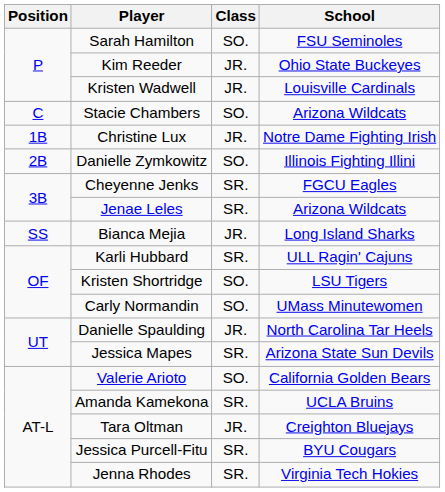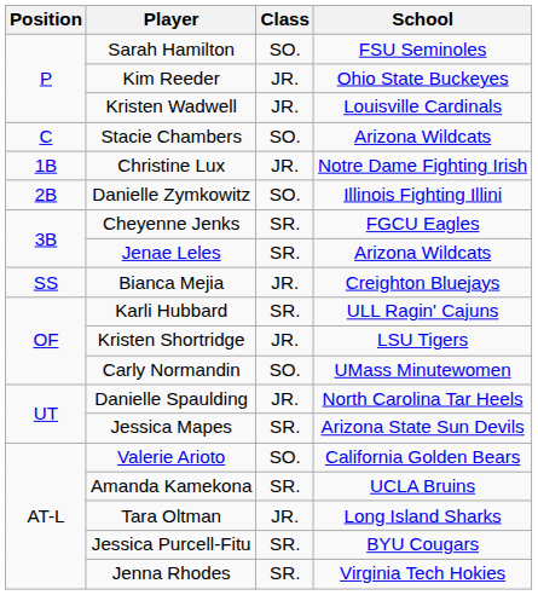Bianca Mejia | School: Long Island Sharks -> Creighton Bluejays
Kristen Shortridge | Class: SO. -> JR.
Tara Oltman | School: Creighton Bluejays -> Long Island Sharks
